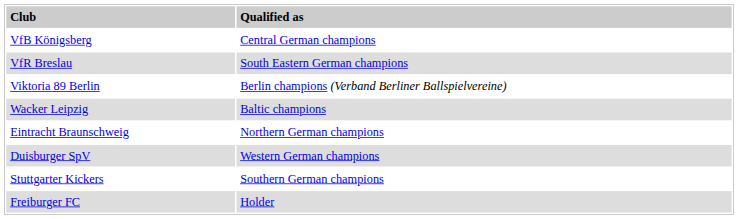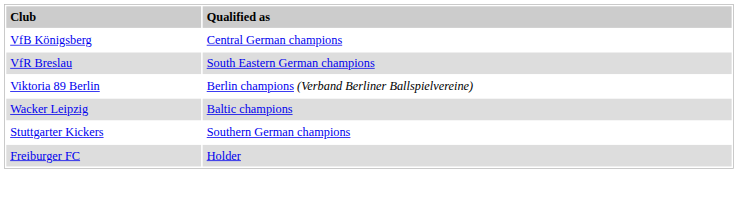- row: Eintracht Braunschweig | Northern German champions
- row: Duisburger SpV | Western German champions
